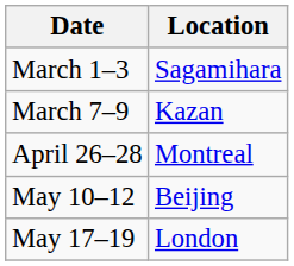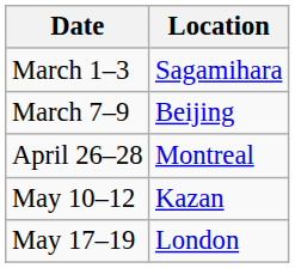March 7–9 | Location: Kazan -> Beijing
May 10–12 | Location: Beijing -> Kazan
